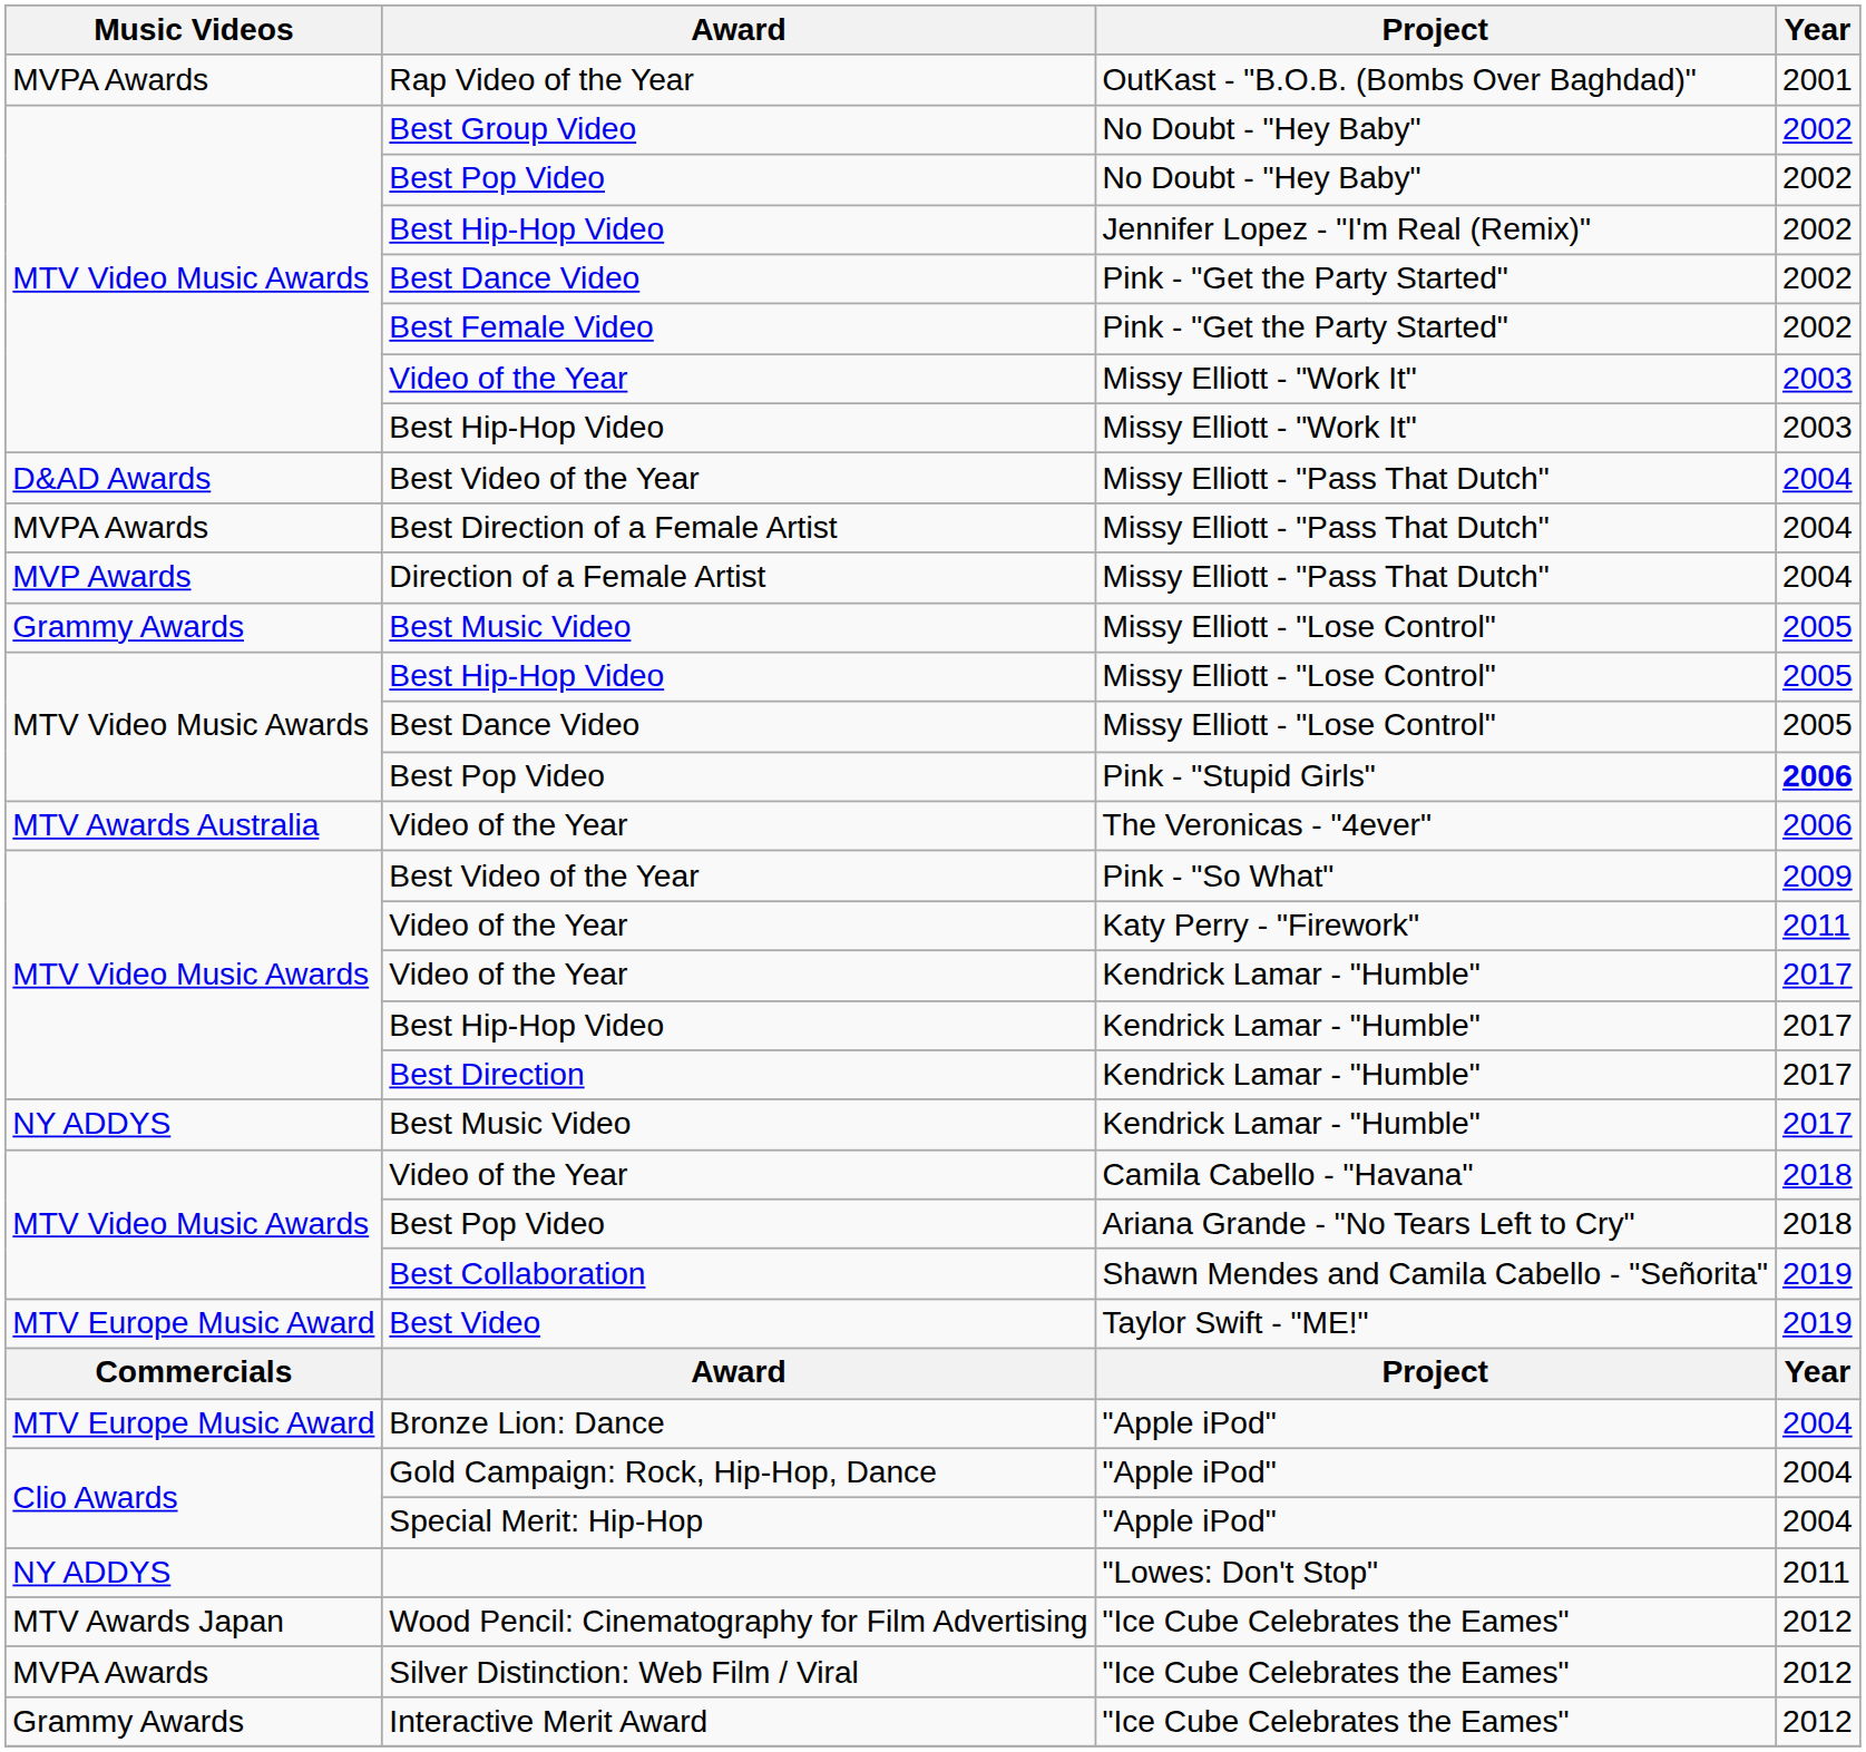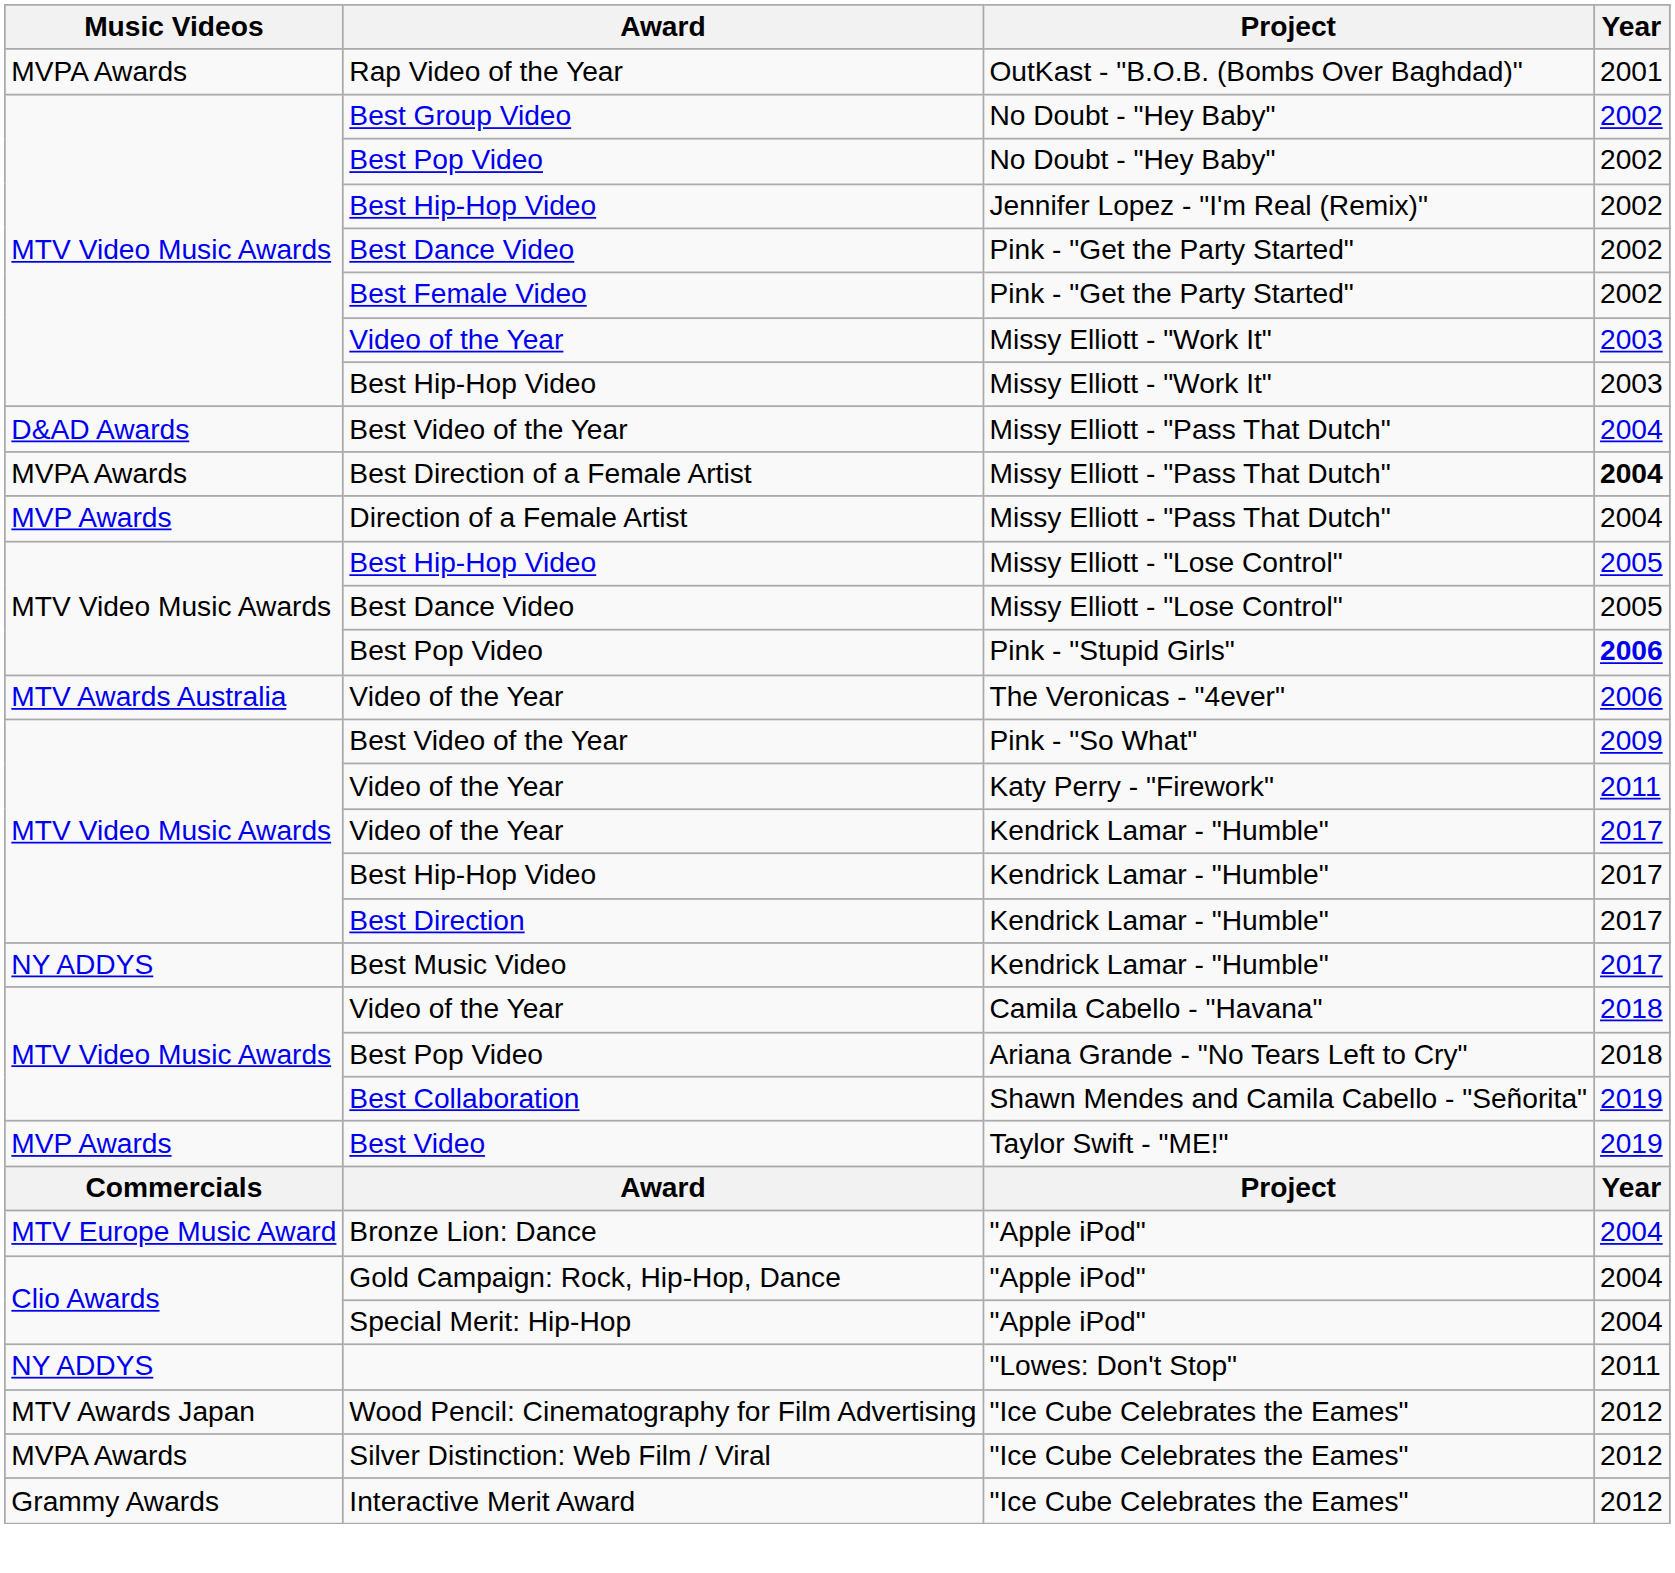Best Direction of a Female Artist | Year: normal -> bold
- row: Grammy Awards | Best Music Video | Missy Elliott - "Lose Control" | 2005
Best Video | Music Videos: MTV Europe Music Award -> MVP Awards
